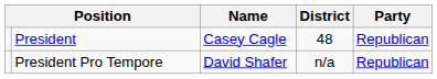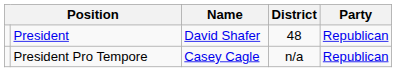President | Name: Casey Cagle -> David Shafer
President Pro Tempore | Name: David Shafer -> Casey Cagle
